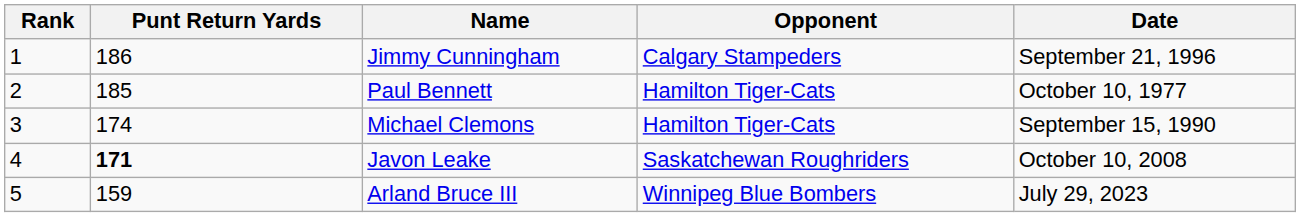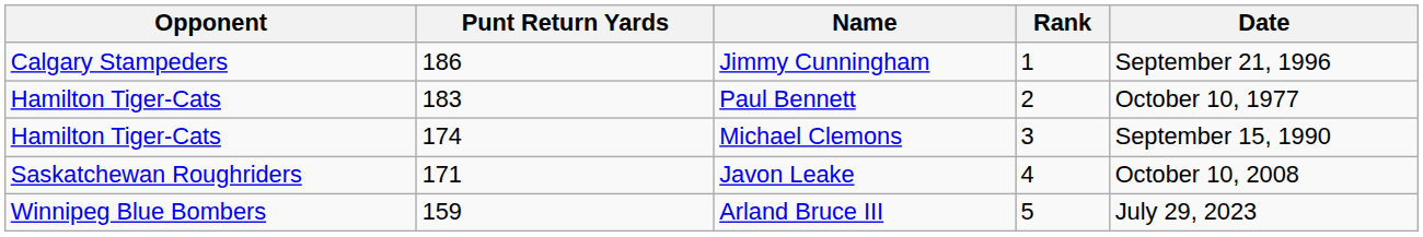columns swapped: Rank <-> Opponent
Paul Bennett | Punt Return Yards: 185 -> 183
Javon Leake | Punt Return Yards: bold -> normal
